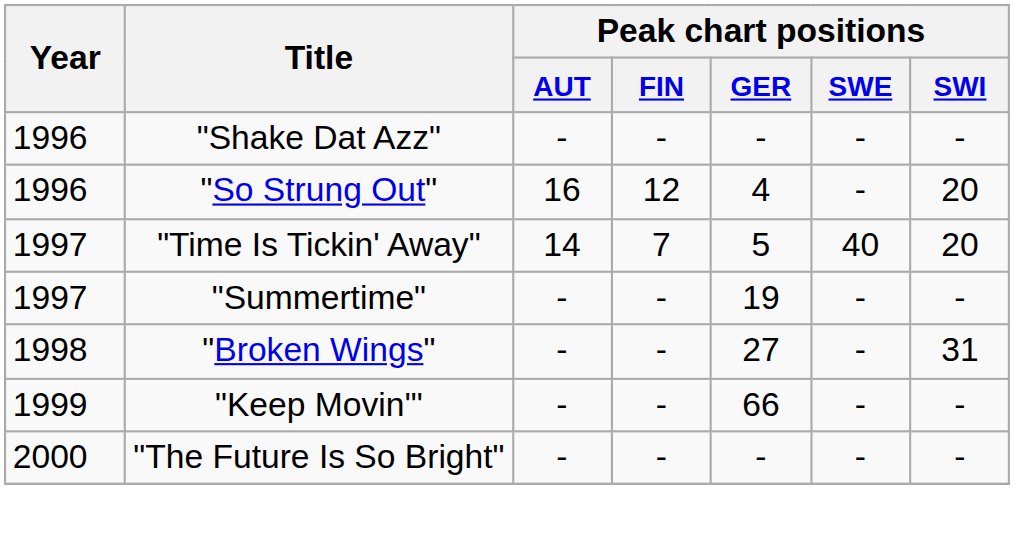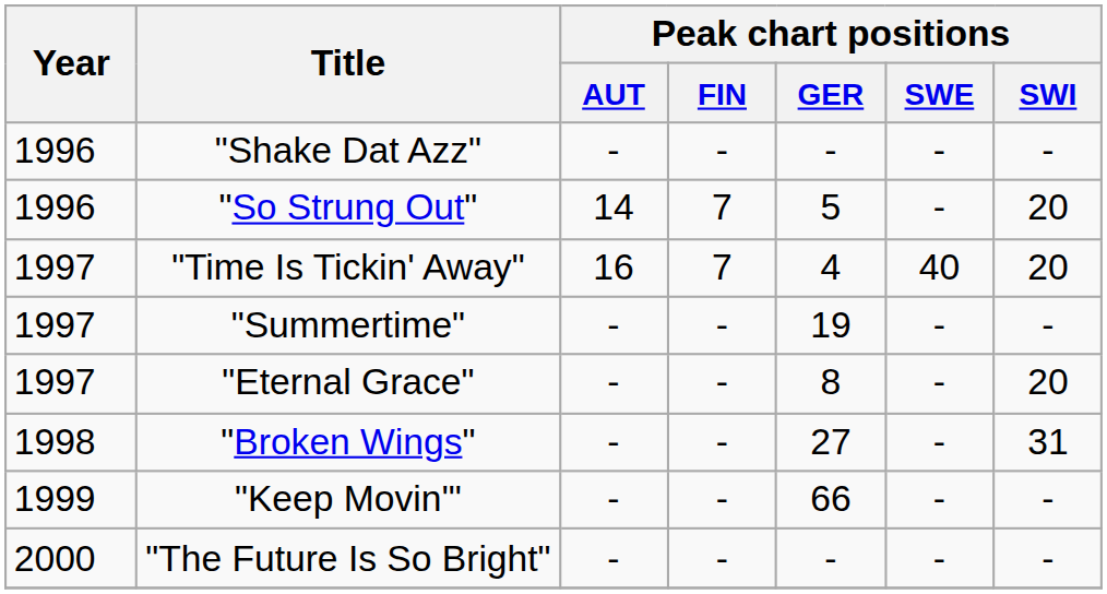"So Strung Out" | Peak chart positions / AUT: 16 -> 14
"So Strung Out" | Peak chart positions / FIN: 12 -> 7
"So Strung Out" | Peak chart positions / GER: 4 -> 5
"Time Is Tickin' Away" | Peak chart positions / AUT: 14 -> 16
"Time Is Tickin' Away" | Peak chart positions / GER: 5 -> 4
+ row: 1997 | "Eternal Grace" | - | - | 8 | - | 20
